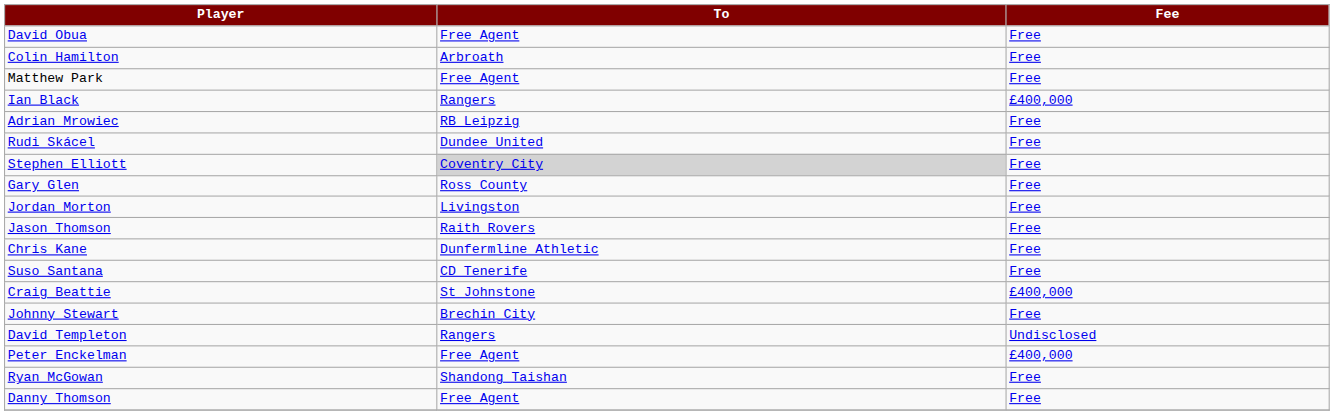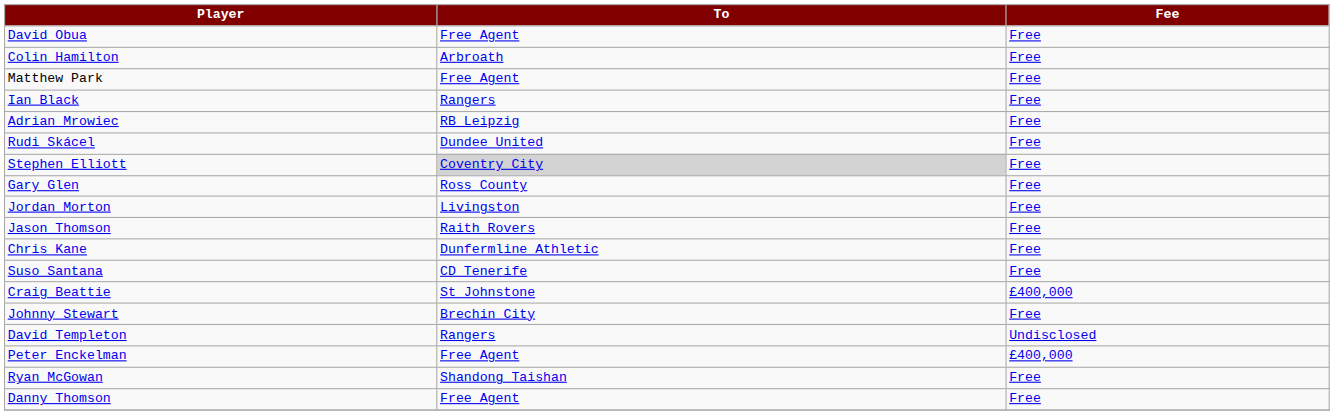Ian Black | Fee: £400,000 -> Free
